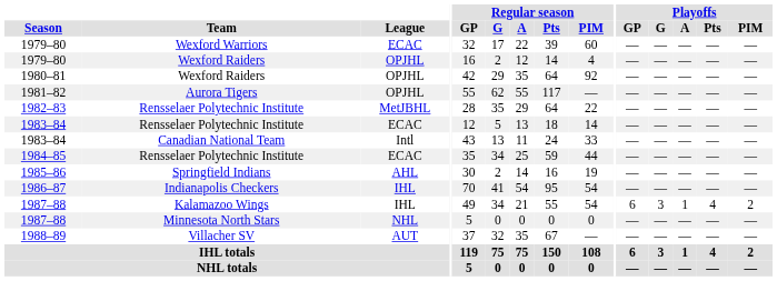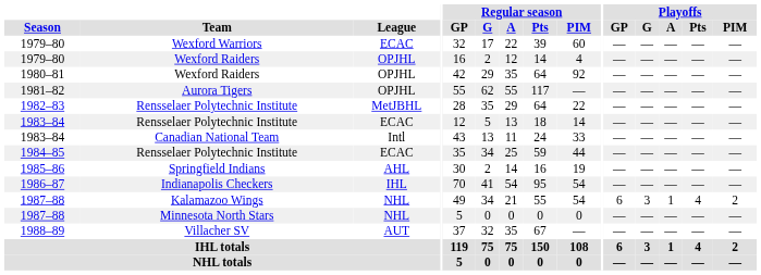1987–88 / Kalamazoo Wings | League: IHL -> NHL
